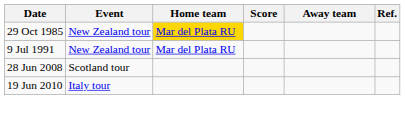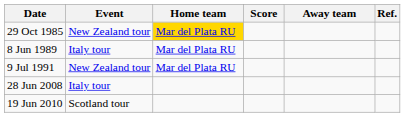+ row: 8 Jun 1989 | Italy tour | Mar del Plata RU
28 Jun 2008 | Event: Scotland tour -> Italy tour
19 Jun 2010 | Event: Italy tour -> Scotland tour
